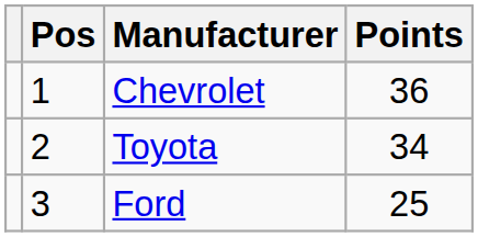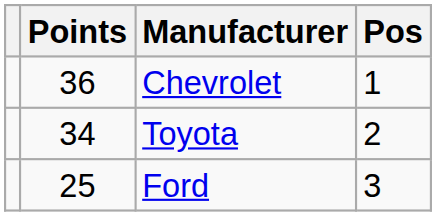columns swapped: Pos <-> Points
